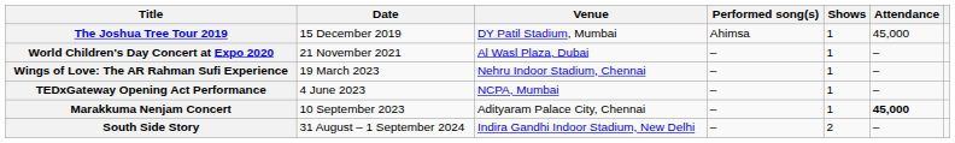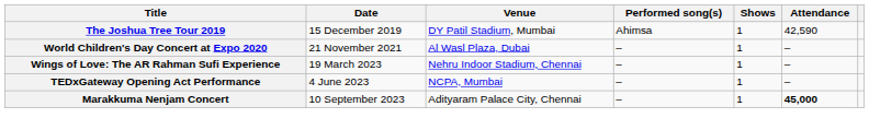The Joshua Tree Tour 2019 | Attendance: 45,000 -> 42,590
- row: South Side Story | 31 August – 1 September 2024 | Indira Gandhi Indoor Stadium, New Delhi | – | 2 | –
